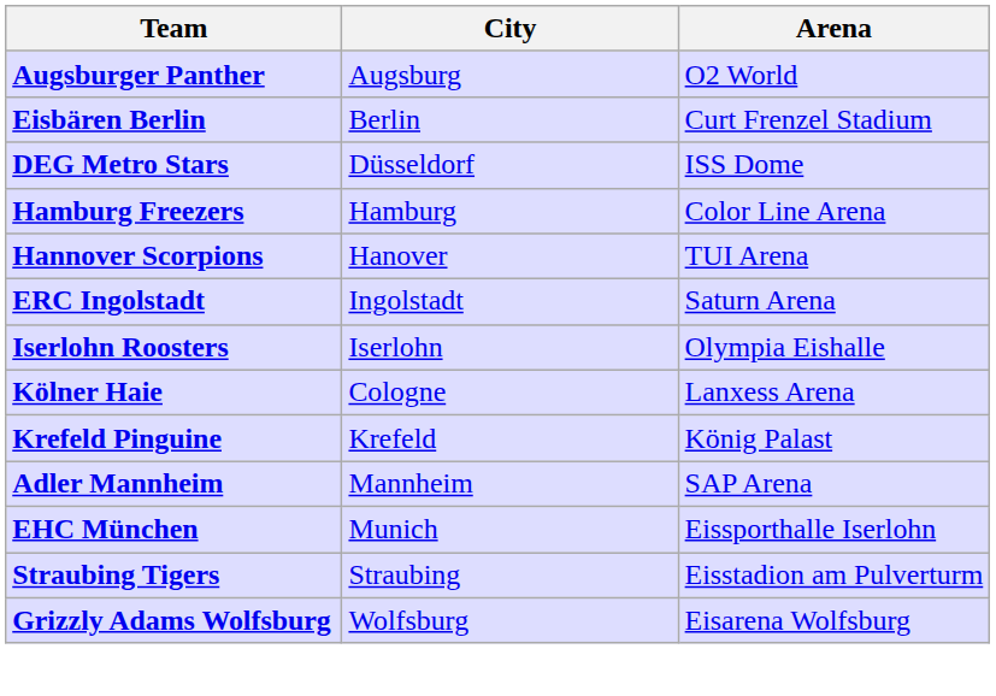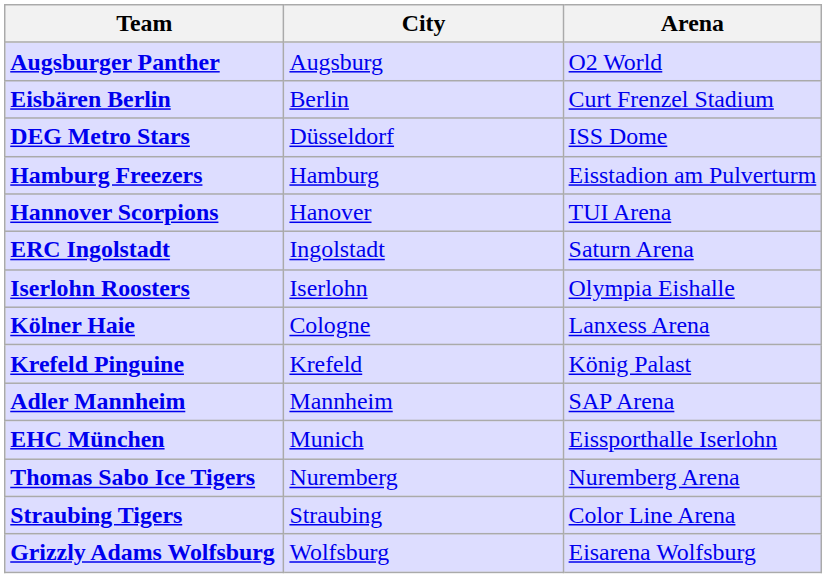Hamburg Freezers | Arena: Color Line Arena -> Eisstadion am Pulverturm
+ row: Thomas Sabo Ice Tigers | Nuremberg | Nuremberg Arena
Straubing Tigers | Arena: Eisstadion am Pulverturm -> Color Line Arena
